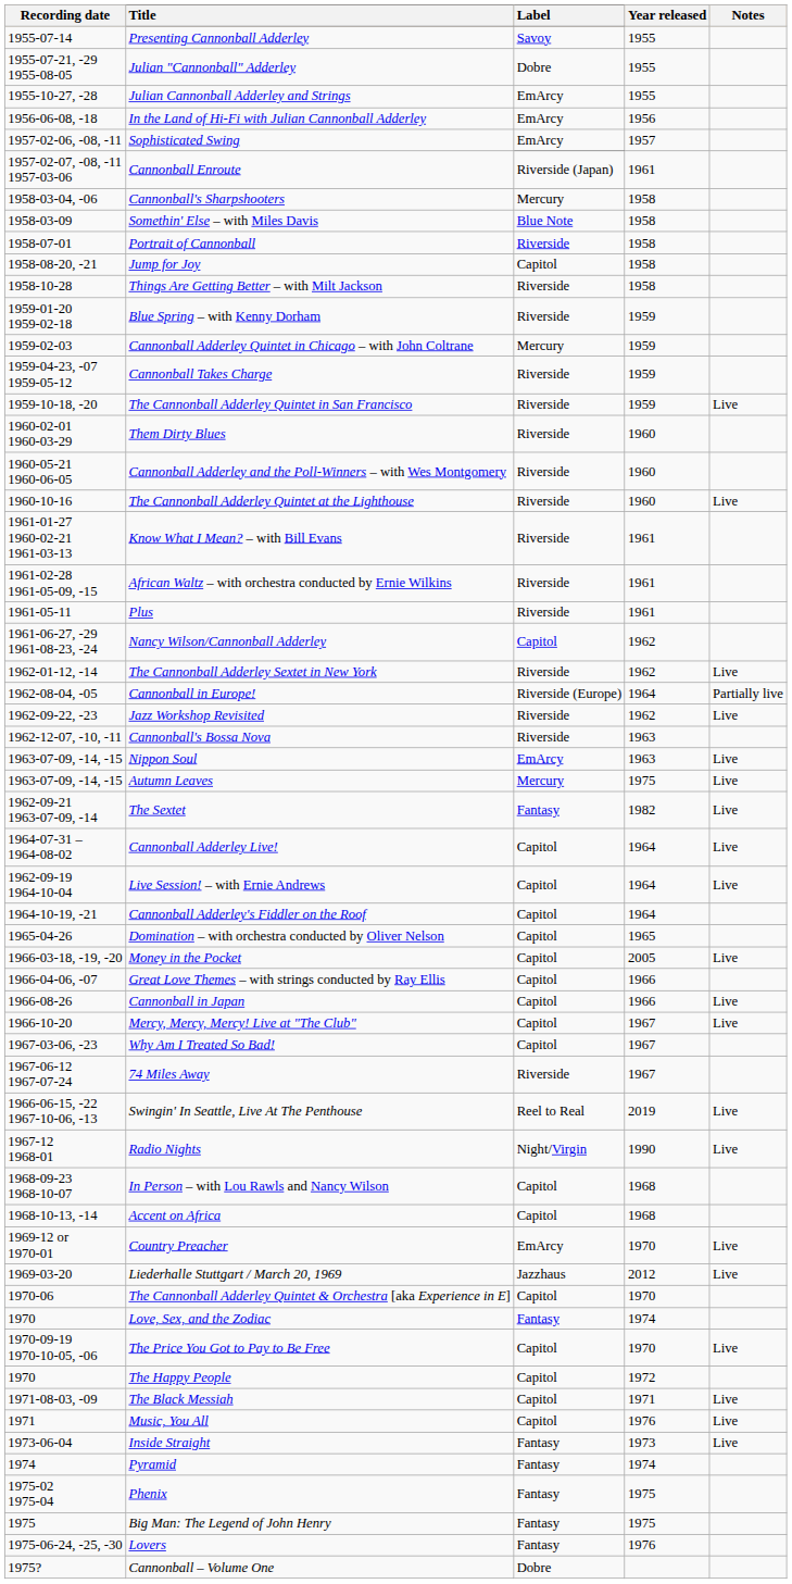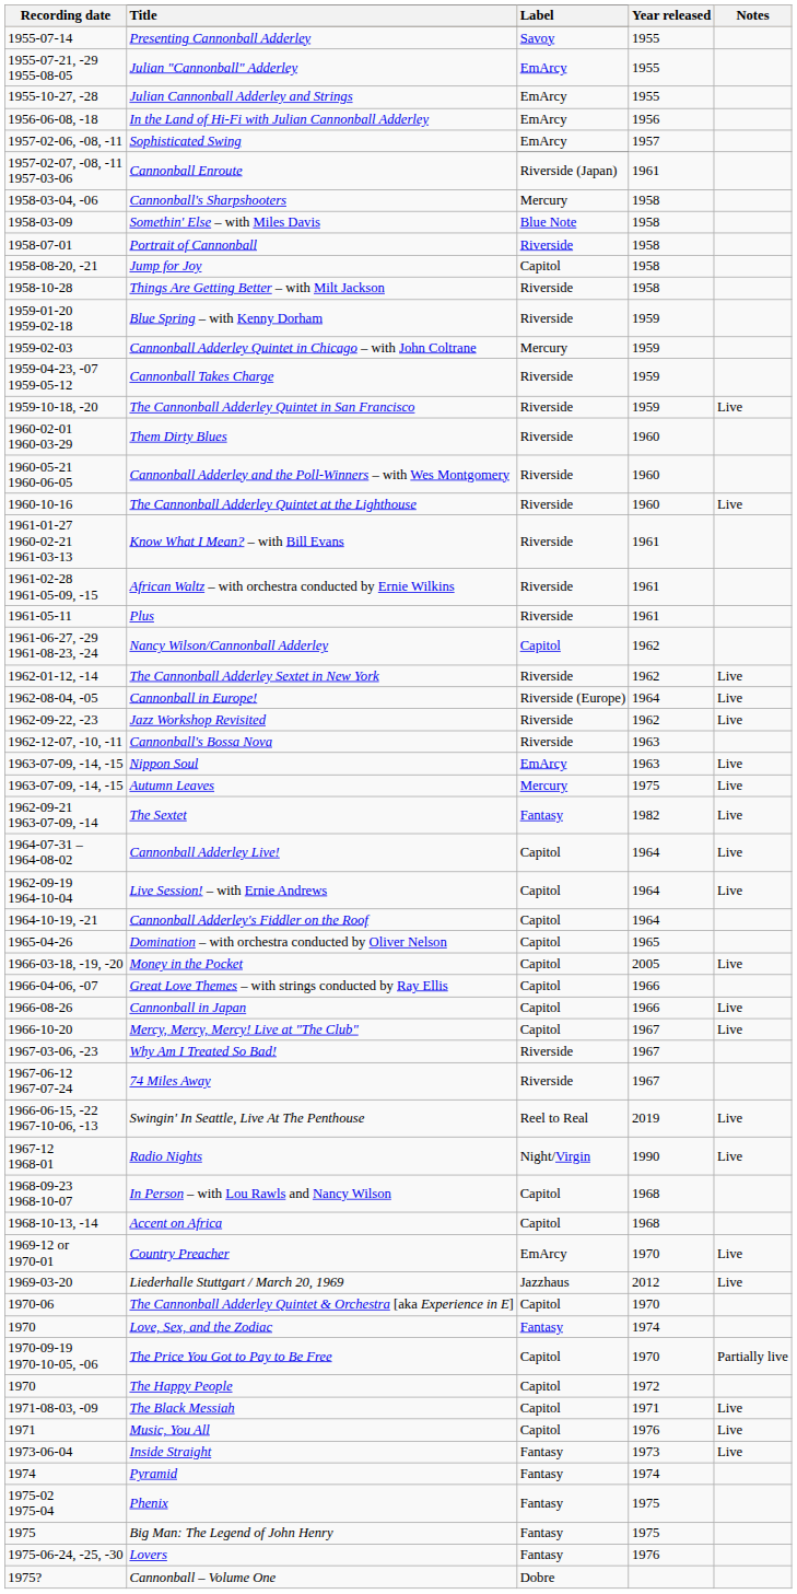Julian "Cannonball" Adderley | Label: Dobre -> EmArcy
Cannonball in Europe! | Notes: Partially live -> Live
Why Am I Treated So Bad! | Label: Capitol -> Riverside
The Price You Got to Pay to Be Free | Notes: Live -> Partially live
